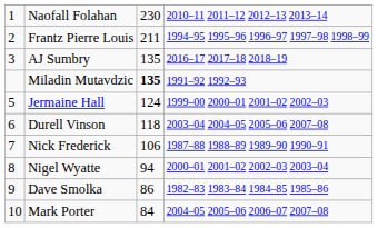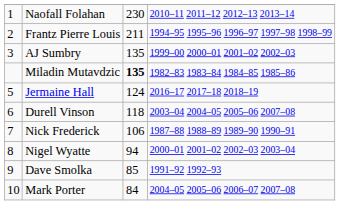AJ Sumbry | column 4: 2016–17 2017–18 2018–19 -> 1999–00 2000–01 2001–02 2002–03
Miladin Mutavdzic | column 4: 1991–92 1992–93 -> 1982–83 1983–84 1984–85 1985–86
Jermaine Hall | column 4: 1999–00 2000–01 2001–02 2002–03 -> 2016–17 2017–18 2018–19
Dave Smolka | column 3: 86 -> 85
Dave Smolka | column 4: 1982–83 1983–84 1984–85 1985–86 -> 1991–92 1992–93
